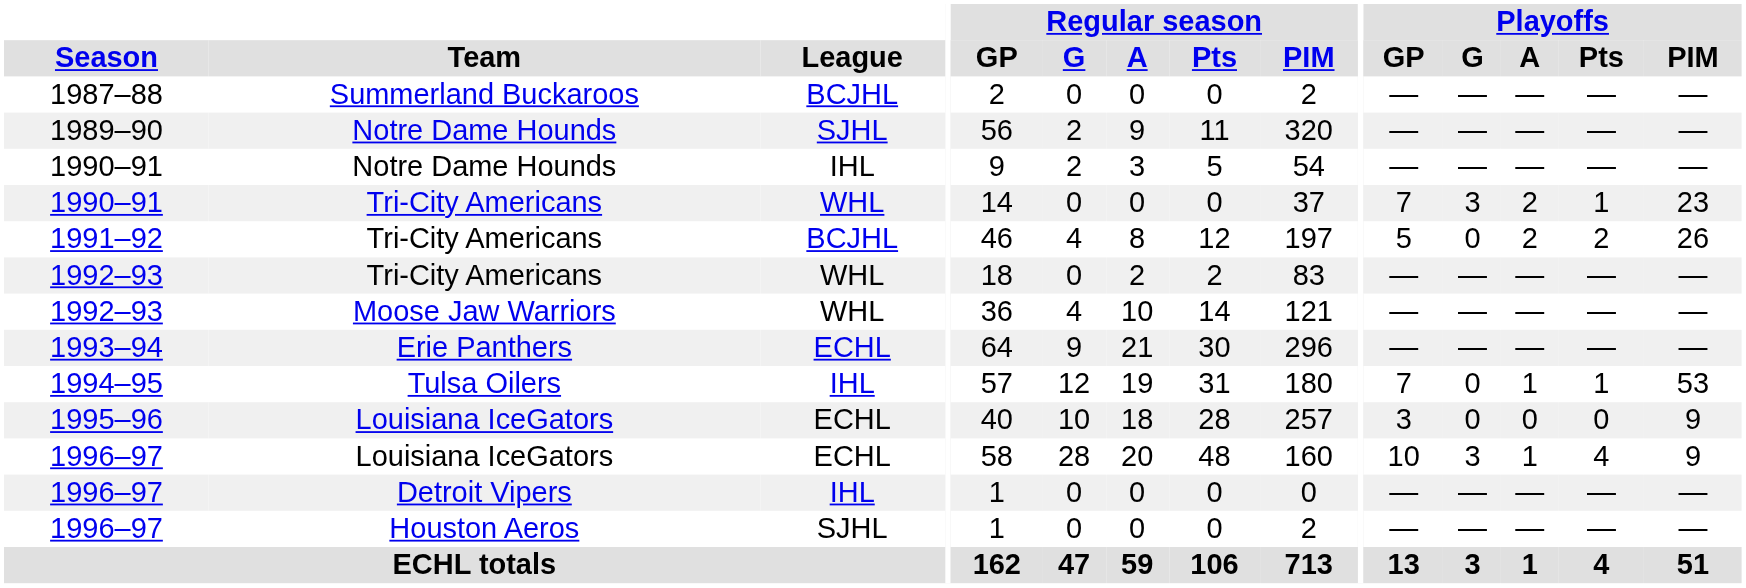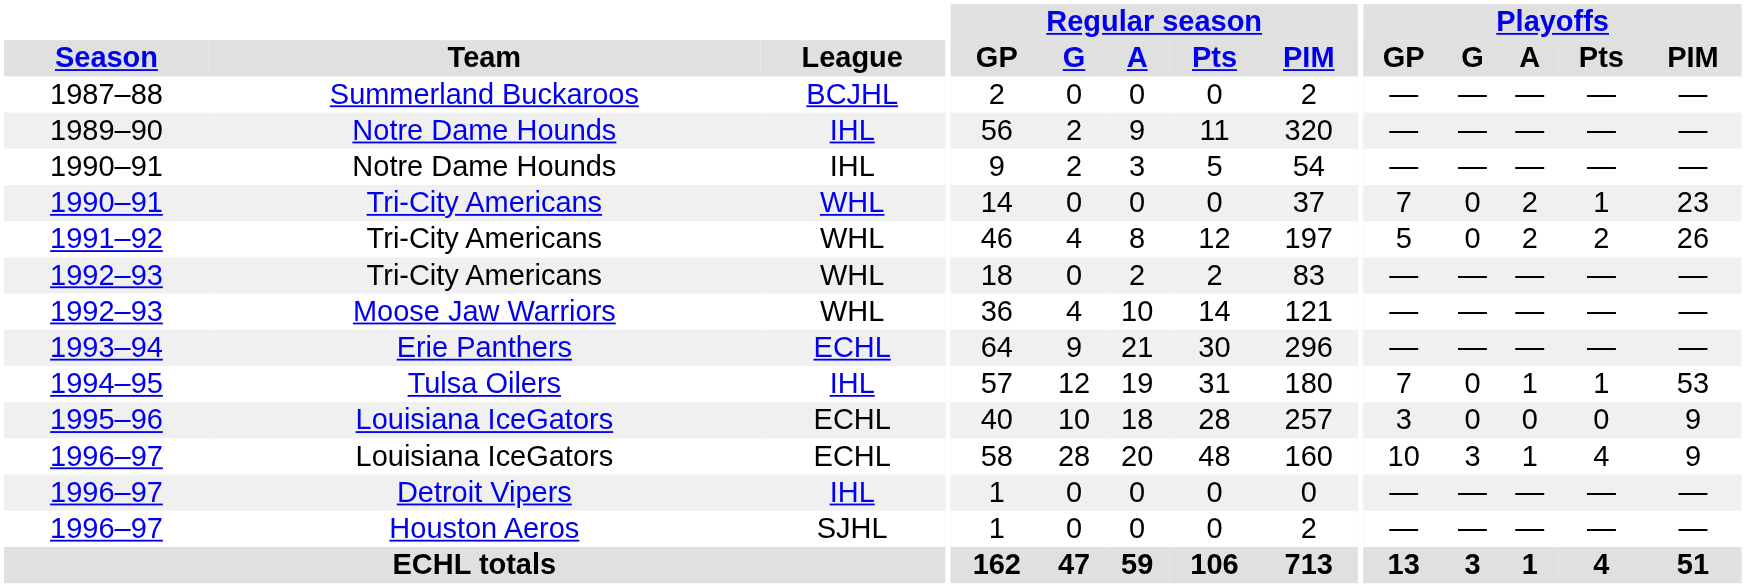1989–90 | League: SJHL -> IHL
1990–91 / Tri-City Americans | Playoffs / G: 3 -> 0
1991–92 | League: BCJHL -> WHL
